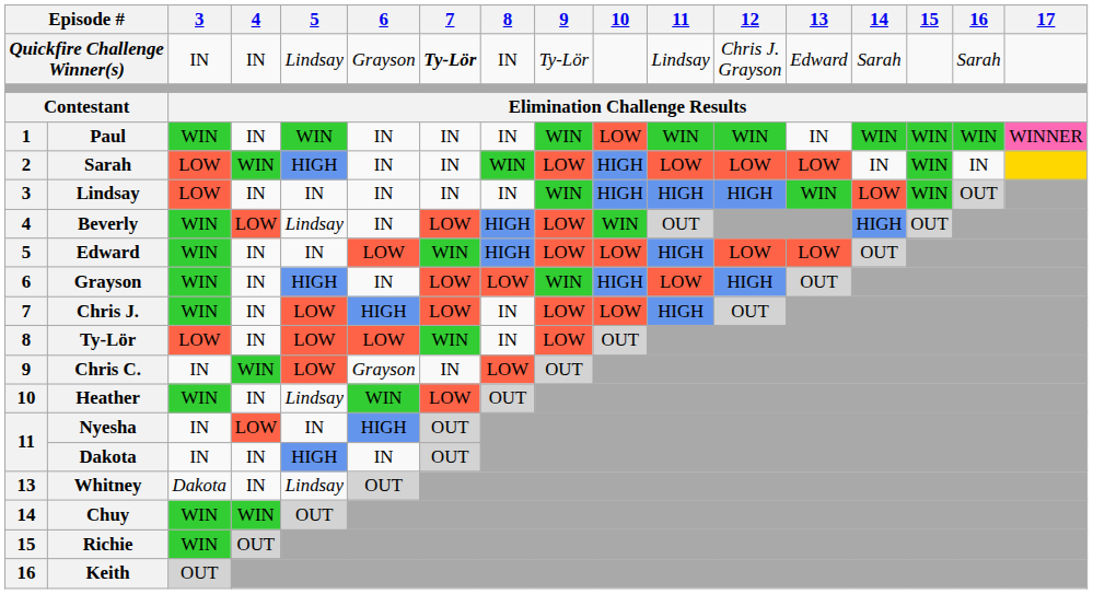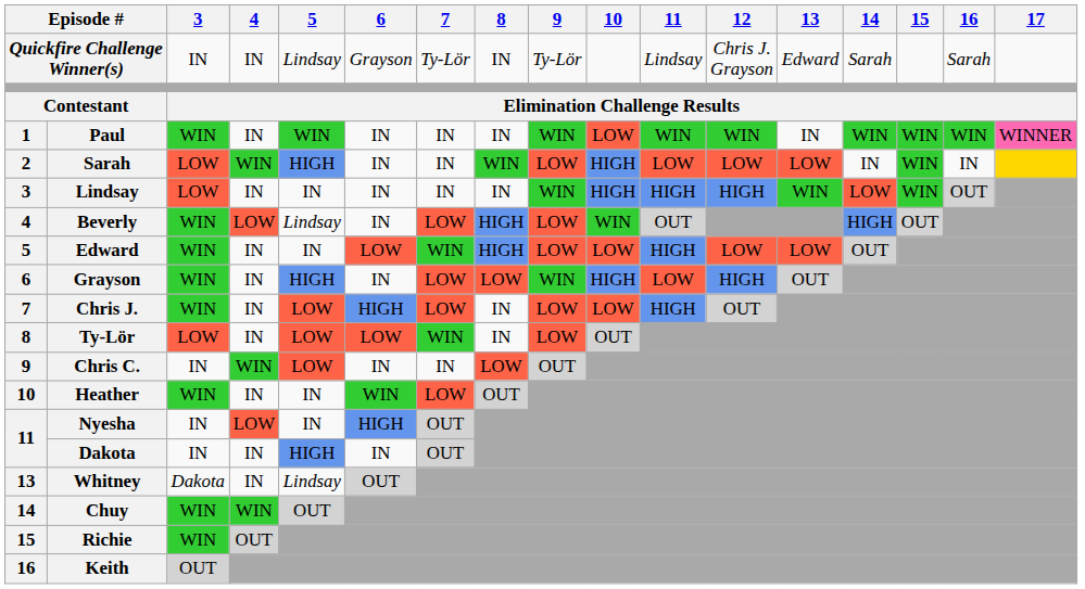Quickfire Challenge Winner(s) | 7: bold -> normal
Chris C. | 6: Grayson -> IN
Heather | 5: Lindsay -> IN
